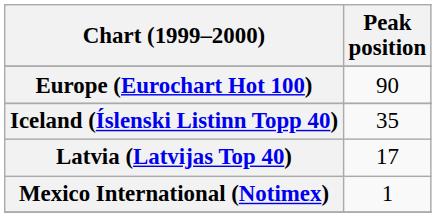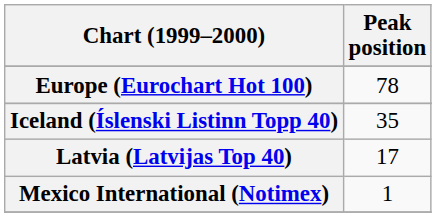Europe (Eurochart Hot 100) | Peak position: 90 -> 78
